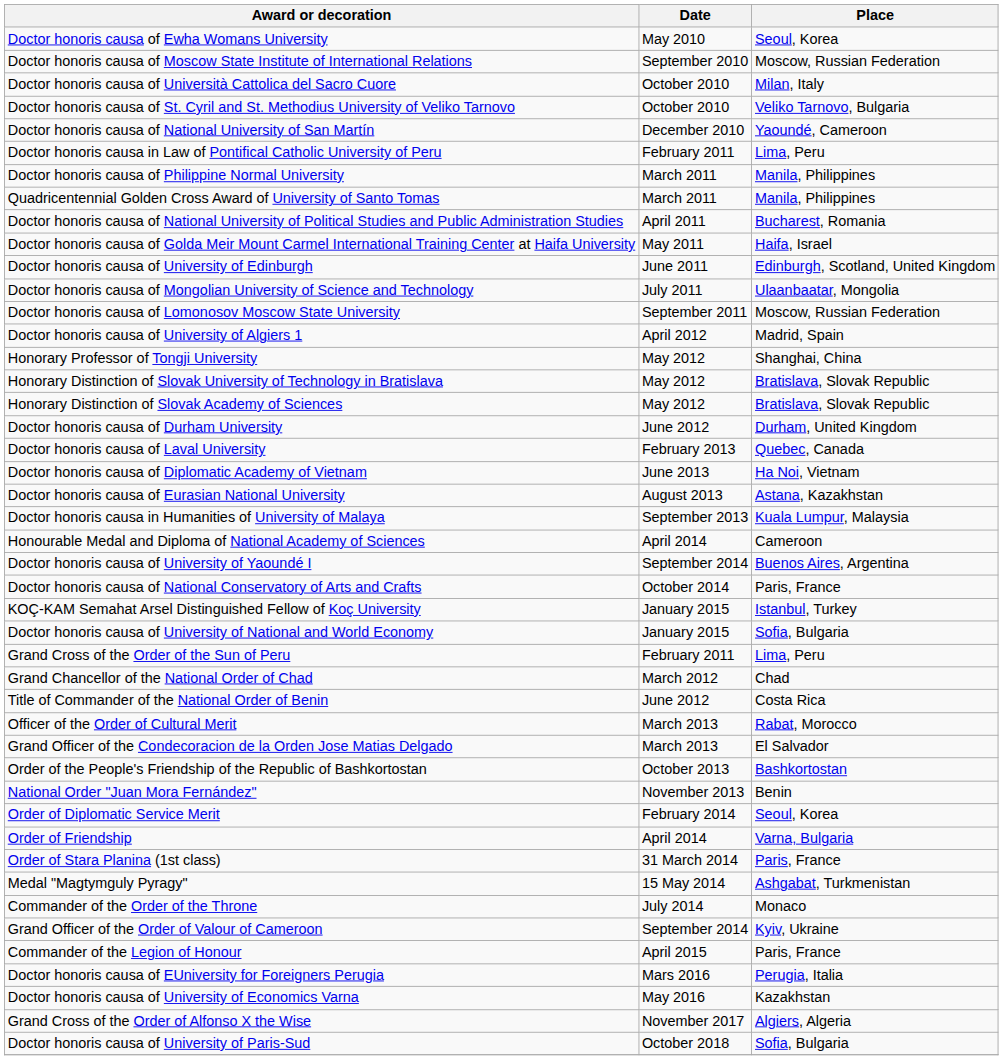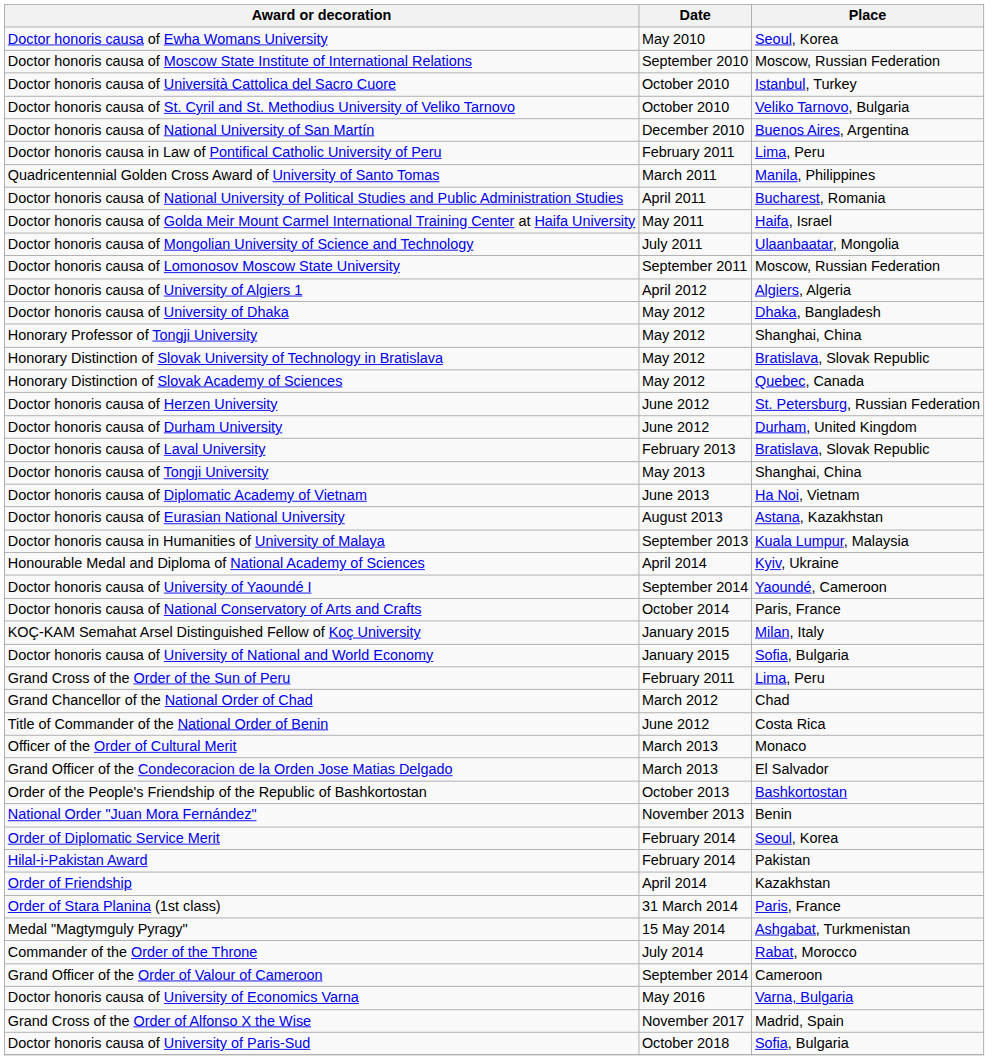Doctor honoris causa of Università Cattolica del Sacro Cuore | Place: Milan, Italy -> Istanbul, Turkey
Doctor honoris causa of National University of San Martín | Place: Yaoundé, Cameroon -> Buenos Aires, Argentina
- row: Doctor honoris causa of Philippine Normal University | March 2011 | Manila, Philippines
- row: Doctor honoris causa of University of Edinburgh | June 2011 | Edinburgh, Scotland, United Kingdom
Doctor honoris causa of University of Algiers 1 | Place: Madrid, Spain -> Algiers, Algeria
+ row: Doctor honoris causa of University of Dhaka | May 2012 | Dhaka, Bangladesh
Honorary Distinction of Slovak Academy of Sciences | Place: Bratislava, Slovak Republic -> Quebec, Canada
+ row: Doctor honoris causa of Herzen University | June 2012 | St. Petersburg, Russian Federation
Doctor honoris causa of Laval University | Place: Quebec, Canada -> Bratislava, Slovak Republic
+ row: Doctor honoris causa of Tongji University | May 2013 | Shanghai, China
Honourable Medal and Diploma of National Academy of Sciences | Place: Cameroon -> Kyiv, Ukraine
Doctor honoris causa of University of Yaoundé I | Place: Buenos Aires, Argentina -> Yaoundé, Cameroon
KOÇ-KAM Semahat Arsel Distinguished Fellow of Koç University | Place: Istanbul, Turkey -> Milan, Italy
Officer of the Order of Cultural Merit | Place: Rabat, Morocco -> Monaco
+ row: Hilal-i-Pakistan Award | February 2014 | Pakistan
Order of Friendship | Place: Varna, Bulgaria -> Kazakhstan
Commander of the Order of the Throne | Place: Monaco -> Rabat, Morocco
Grand Officer of the Order of Valour of Cameroon | Place: Kyiv, Ukraine -> Cameroon
- row: Commander of the Legion of Honour | April 2015 | Paris, France
- row: Doctor honoris causa of EUniversity for Foreigners Perugia | Mars 2016 | Perugia, Italia
Doctor honoris causa of University of Economics Varna | Place: Kazakhstan -> Varna, Bulgaria
Grand Cross of the Order of Alfonso X the Wise | Place: Algiers, Algeria -> Madrid, Spain
